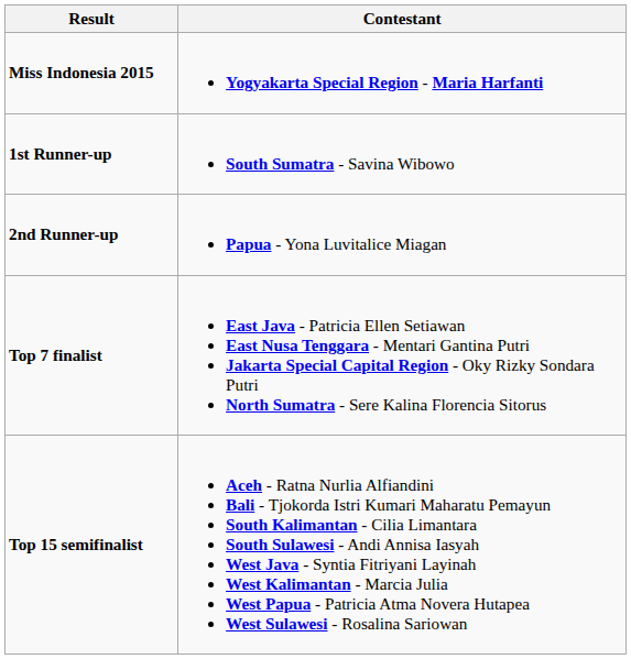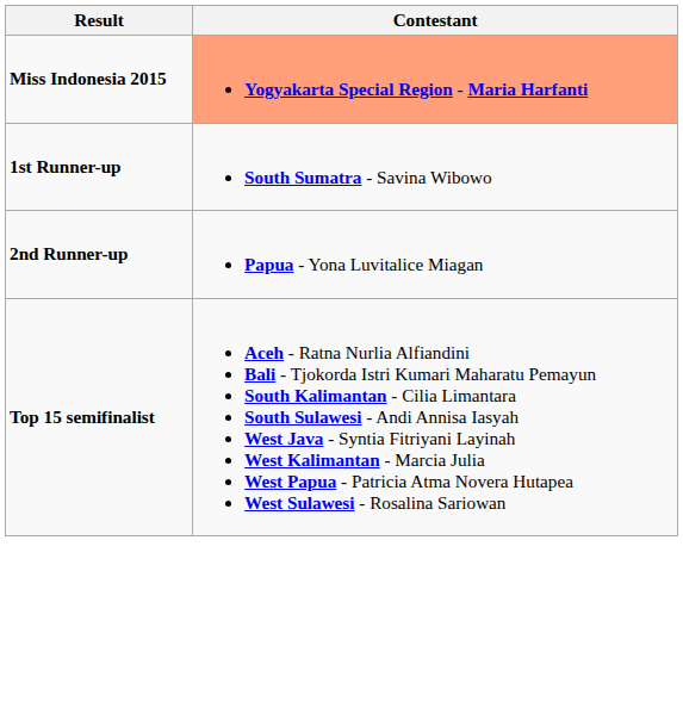Miss Indonesia 2015 | Contestant: no background -> lightsalmon background
- row: Top 7 finalist | East Java - Patricia Ellen Setiawan East Nusa Tenggara - Mentari Gantina Putri Jakarta Special Capital Region - Oky Rizky Sondara Putri North Sumatra - Sere Kalina Florencia Sitorus
